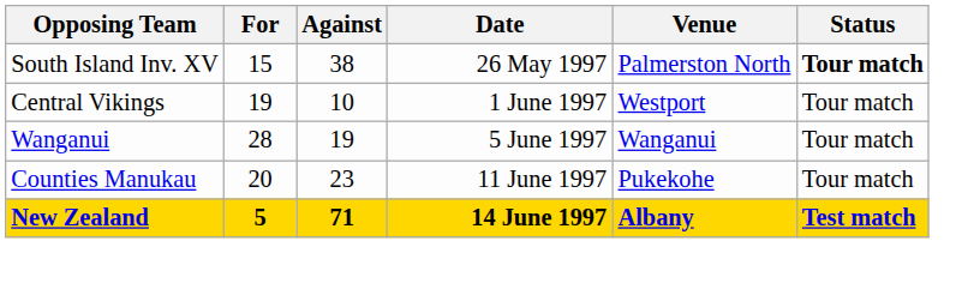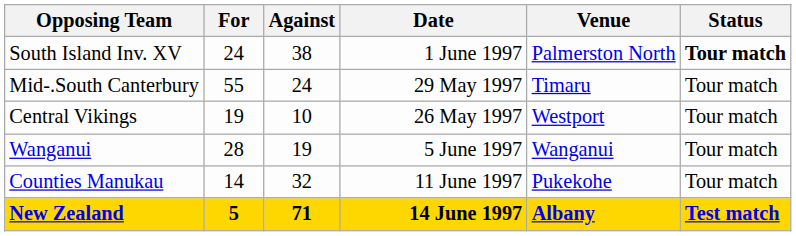South Island Inv. XV | For: 15 -> 24
South Island Inv. XV | Date: 26 May 1997 -> 1 June 1997
+ row: Mid-.South Canterbury | 55 | 24 | 29 May 1997 | Timaru | Tour match
Central Vikings | Date: 1 June 1997 -> 26 May 1997
Counties Manukau | For: 20 -> 14
Counties Manukau | Against: 23 -> 32
